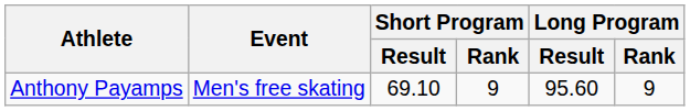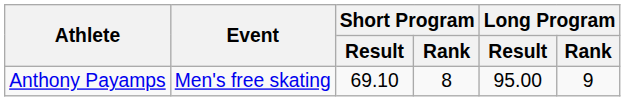Anthony Payamps | Short Program / Rank: 9 -> 8
Anthony Payamps | Long Program / Result: 95.60 -> 95.00
